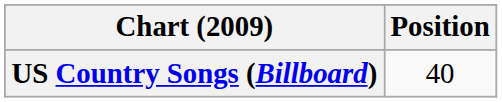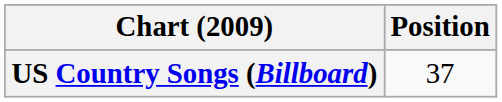US Country Songs (Billboard) | Position: 40 -> 37
